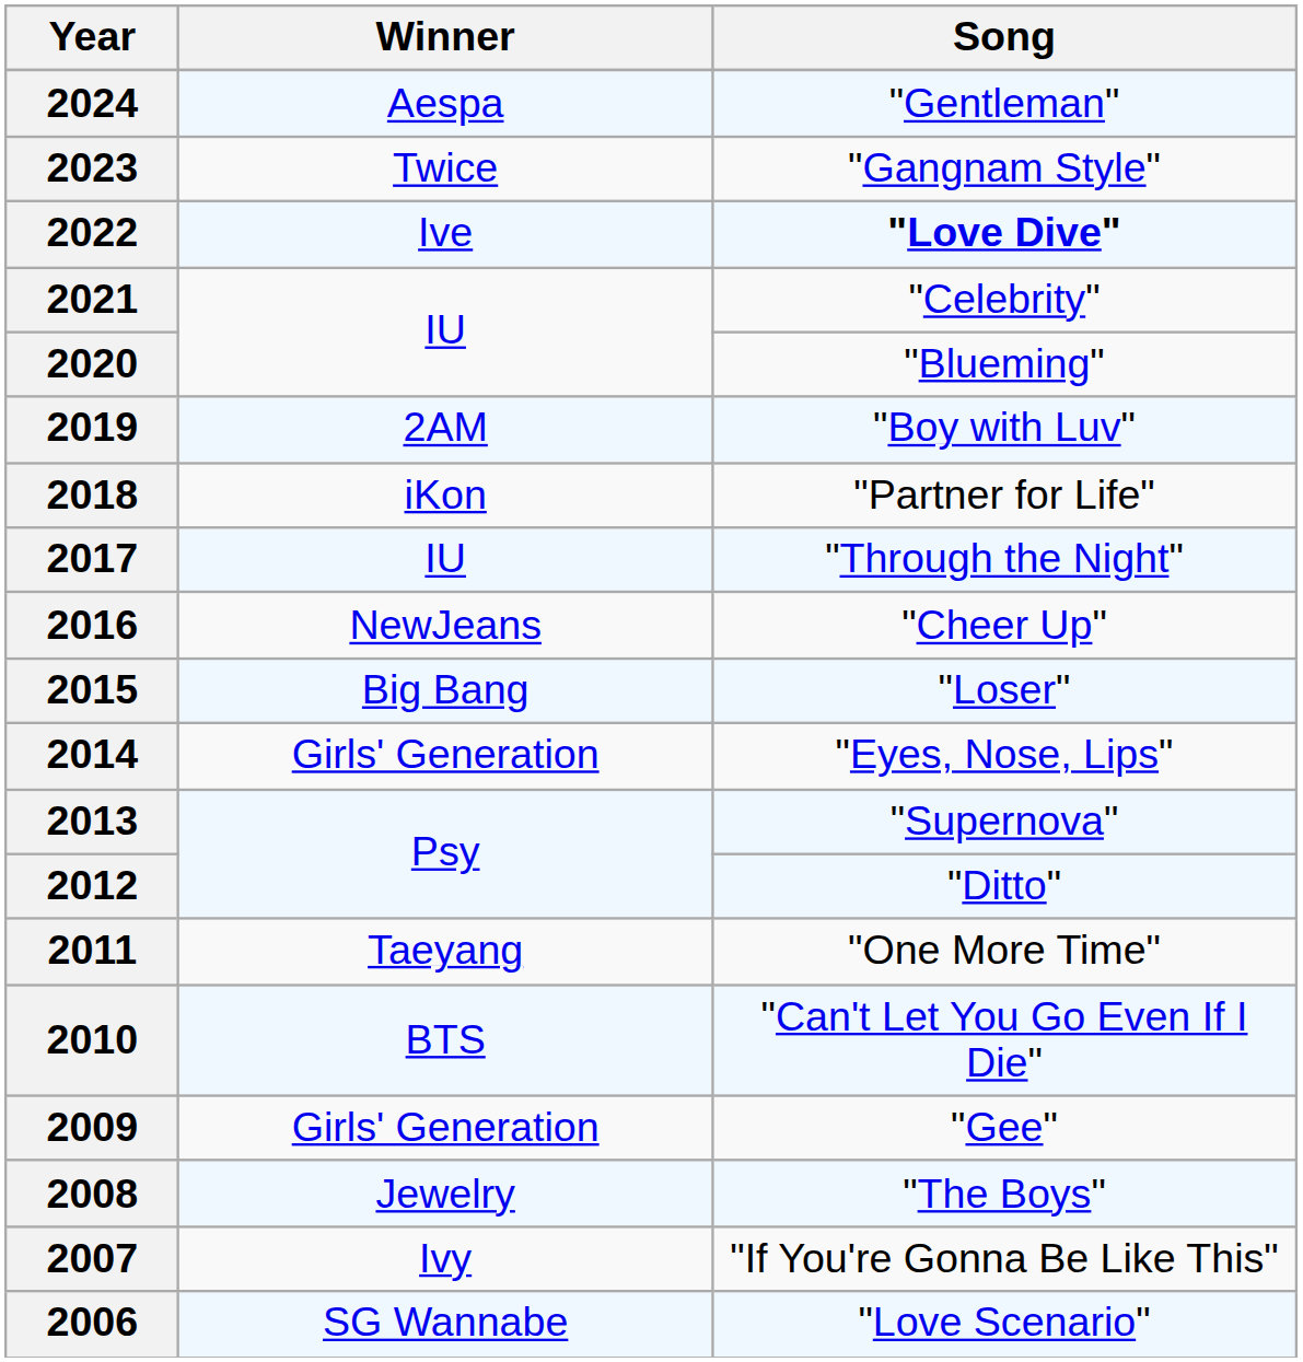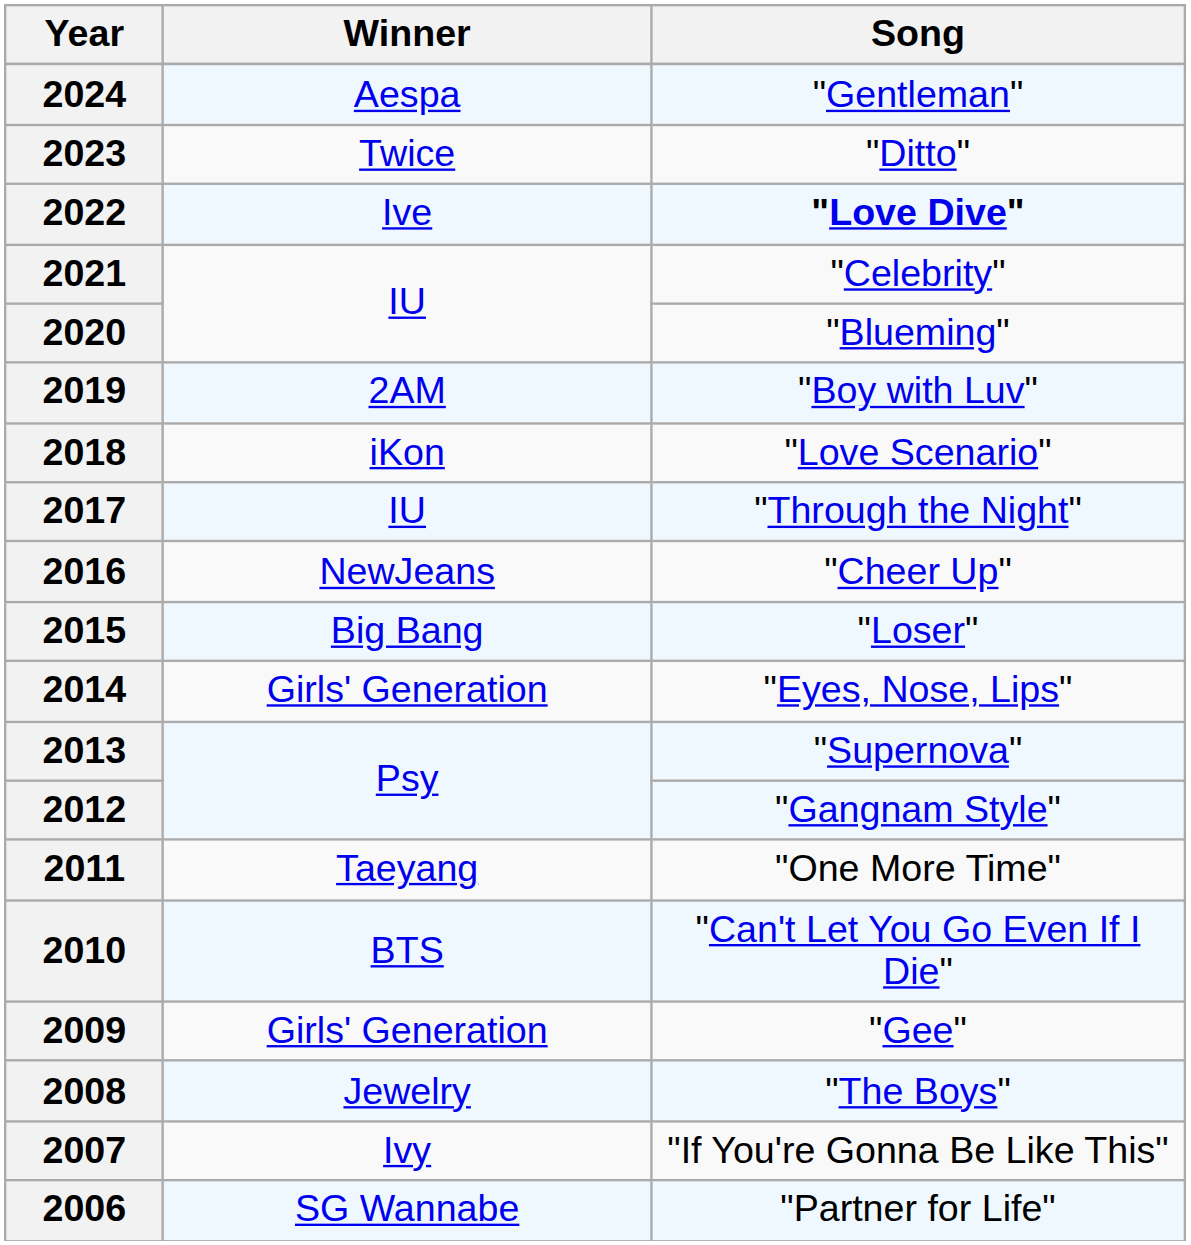2023 | Song: "Gangnam Style" -> "Ditto"
2018 | Song: "Partner for Life" -> "Love Scenario"
2012 | Song: "Ditto" -> "Gangnam Style"
2006 | Song: "Love Scenario" -> "Partner for Life"
